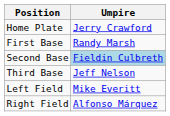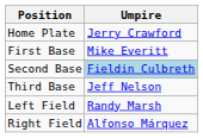First Base | Umpire: Randy Marsh -> Mike Everitt
Left Field | Umpire: Mike Everitt -> Randy Marsh
